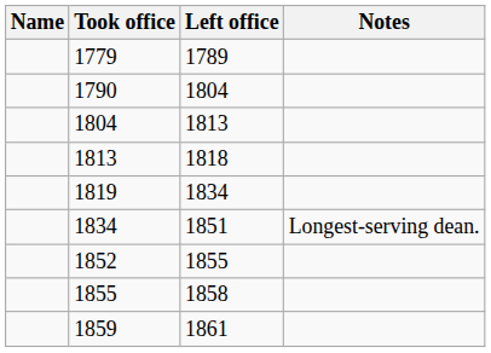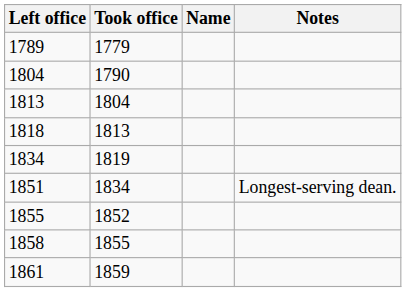columns swapped: Name <-> Left office
